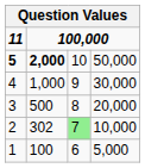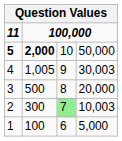4 | column 2: 1,000 -> 1,005
4 | column 4: 30,000 -> 30,003
2 | column 2: 302 -> 300
2 | column 4: 10,000 -> 10,003
